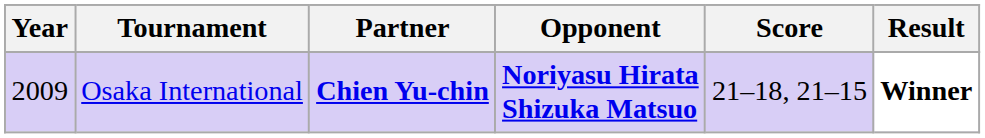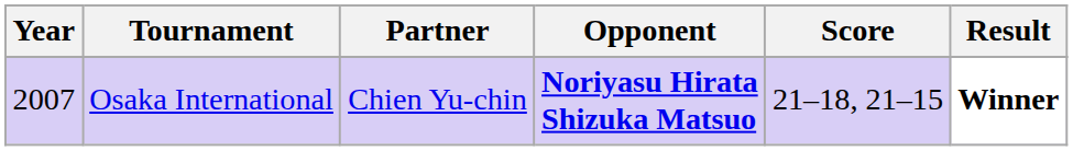Osaka International | Year: 2009 -> 2007
Osaka International | Partner: bold -> normal
